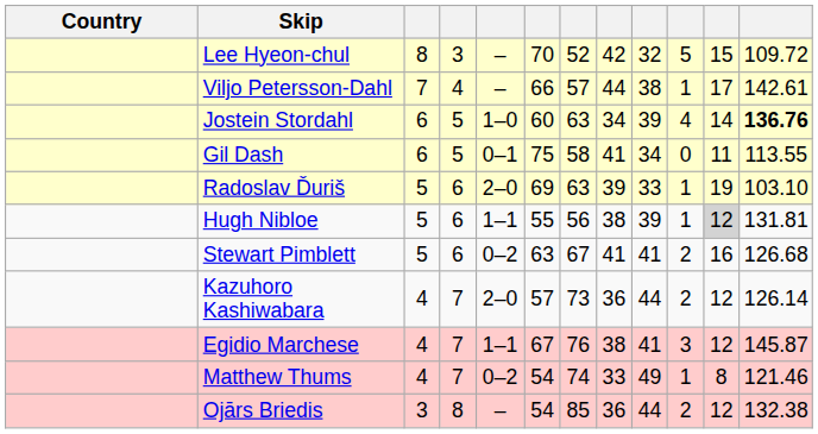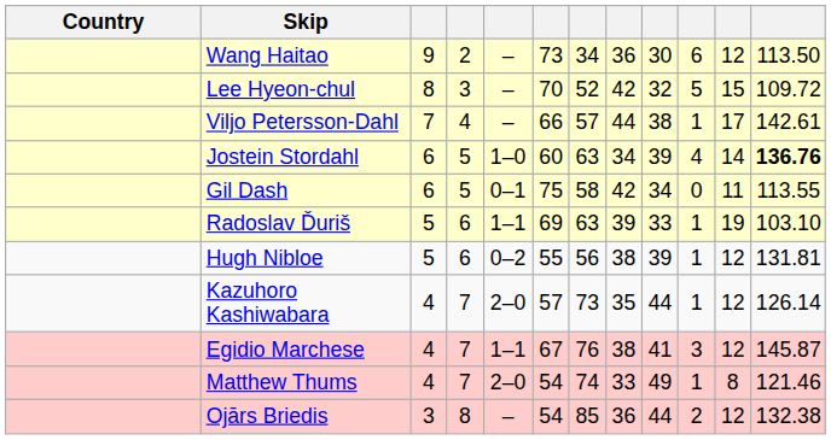+ row: Wang Haitao | 9 | 2 | – | 73 | 34 | 36 | 30 | 6 | 12 | 113.50
Gil Dash | column 8: 41 -> 42
Radoslav Ďuriš | column 5: 2–0 -> 1–1
Hugh Nibloe | column 5: 1–1 -> 0–2
Hugh Nibloe | column 11: lightgrey background -> no background
- row: Stewart Pimblett | 5 | 6 | 0–2 | 63 | 67 | 41 | 41 | 2 | 16 | 126.68
Kazuhoro Kashiwabara | column 8: 36 -> 35
Kazuhoro Kashiwabara | column 10: 2 -> 1
Matthew Thums | column 5: 0–2 -> 2–0
